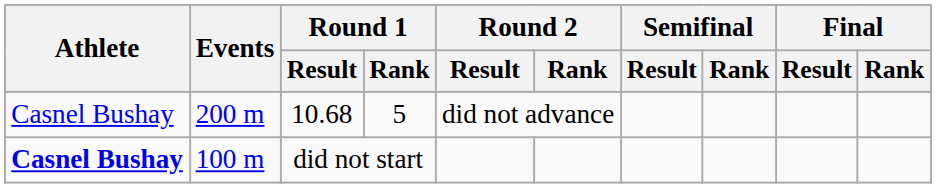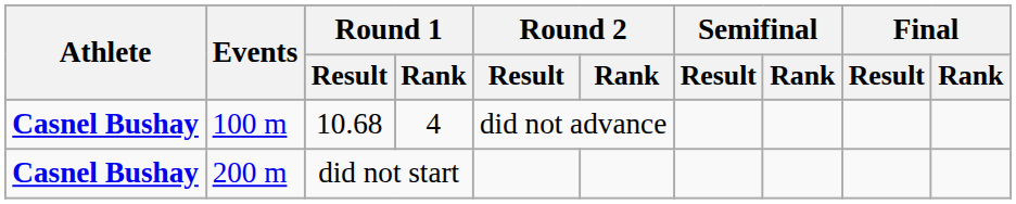10.68 | Athlete: normal -> bold
10.68 | Events: 200 m -> 100 m
10.68 | Round 1 / Rank: 5 -> 4
did not start | Events: 100 m -> 200 m
